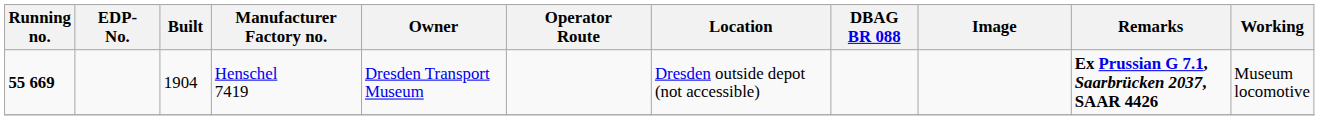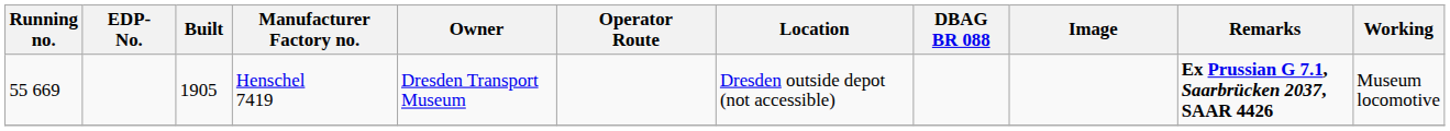Henschel 7419 | Running no.: bold -> normal
Henschel 7419 | Built: 1904 -> 1905
